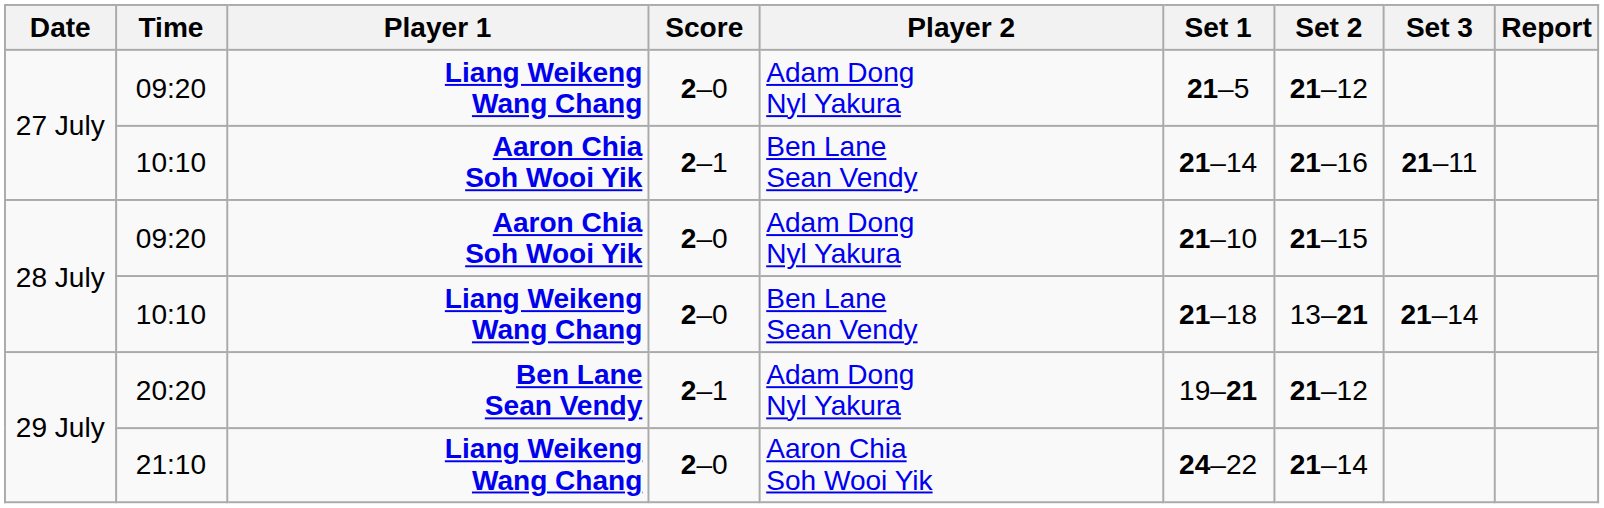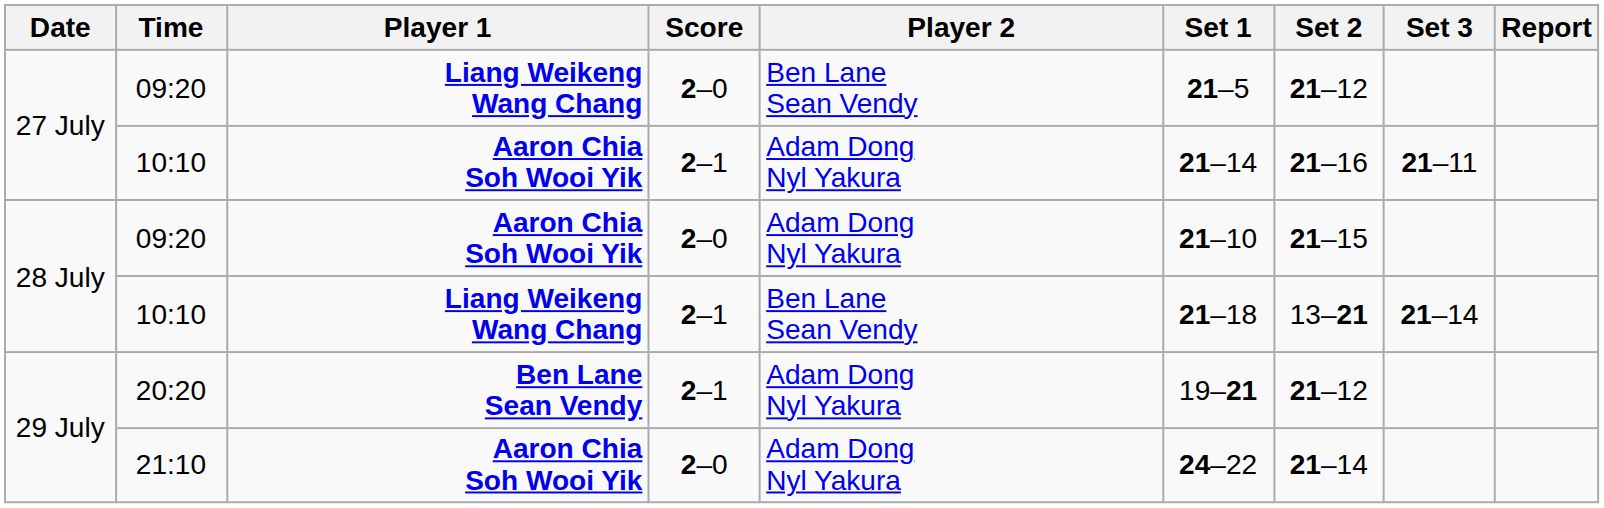27 July / 09:20 | Player 2: Adam Dong Nyl Yakura -> Ben Lane Sean Vendy
27 July / 10:10 | Player 2: Ben Lane Sean Vendy -> Adam Dong Nyl Yakura
28 July / 10:10 | Score: 2–0 -> 2–1
21:10 | Player 1: Liang Weikeng Wang Chang -> Aaron Chia Soh Wooi Yik
21:10 | Player 2: Aaron Chia Soh Wooi Yik -> Adam Dong Nyl Yakura
